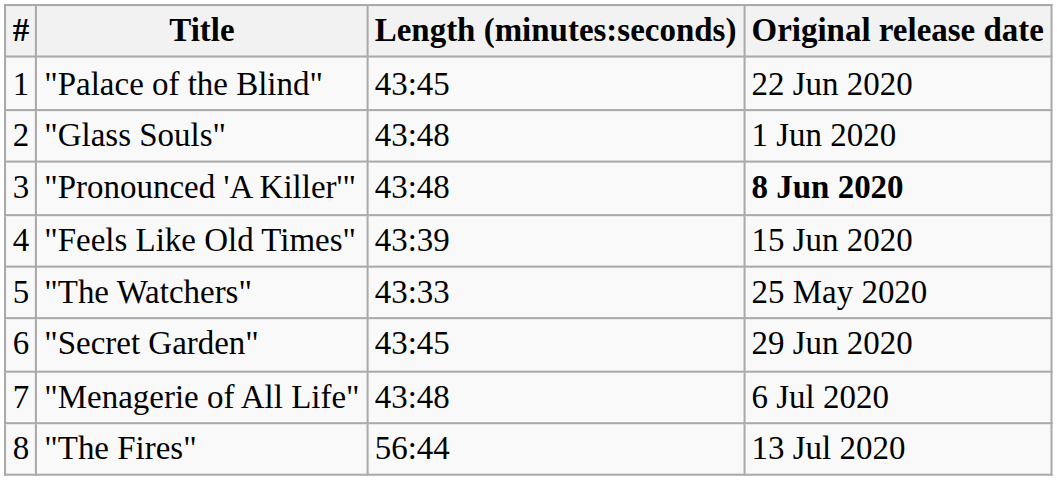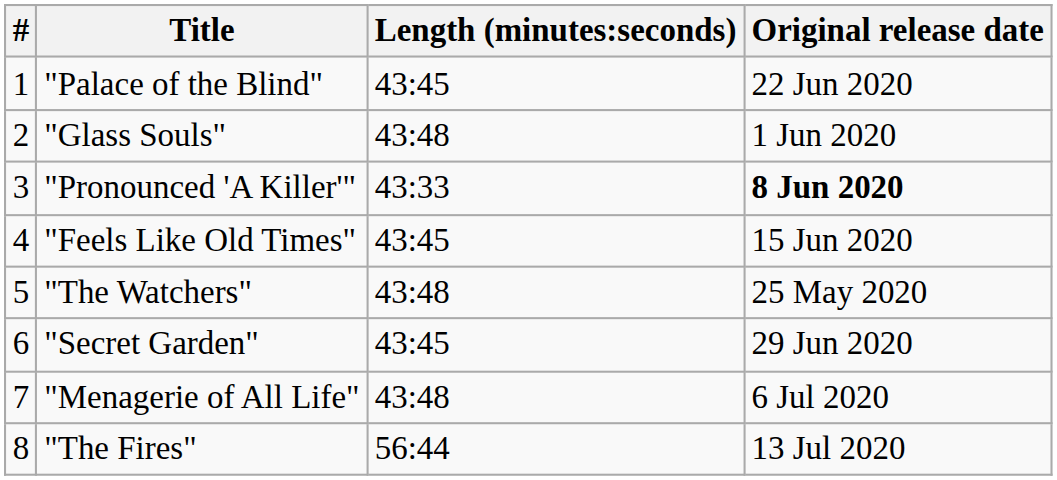"Pronounced 'A Killer'" | Length (minutes:seconds): 43:48 -> 43:33
"Feels Like Old Times" | Length (minutes:seconds): 43:39 -> 43:45
"The Watchers" | Length (minutes:seconds): 43:33 -> 43:48
